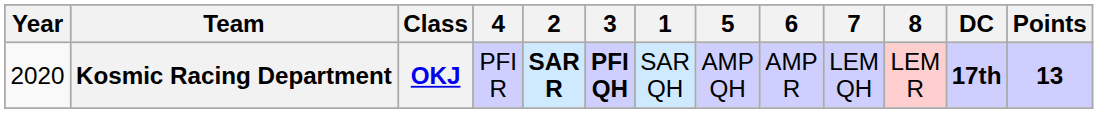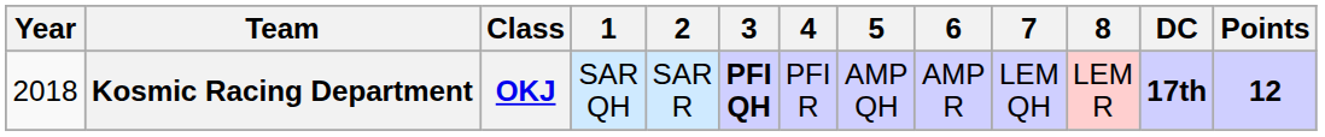columns swapped: 1 <-> 4
Kosmic Racing Department | Year: 2020 -> 2018
Kosmic Racing Department | 2: bold -> normal
Kosmic Racing Department | Points: 13 -> 12
